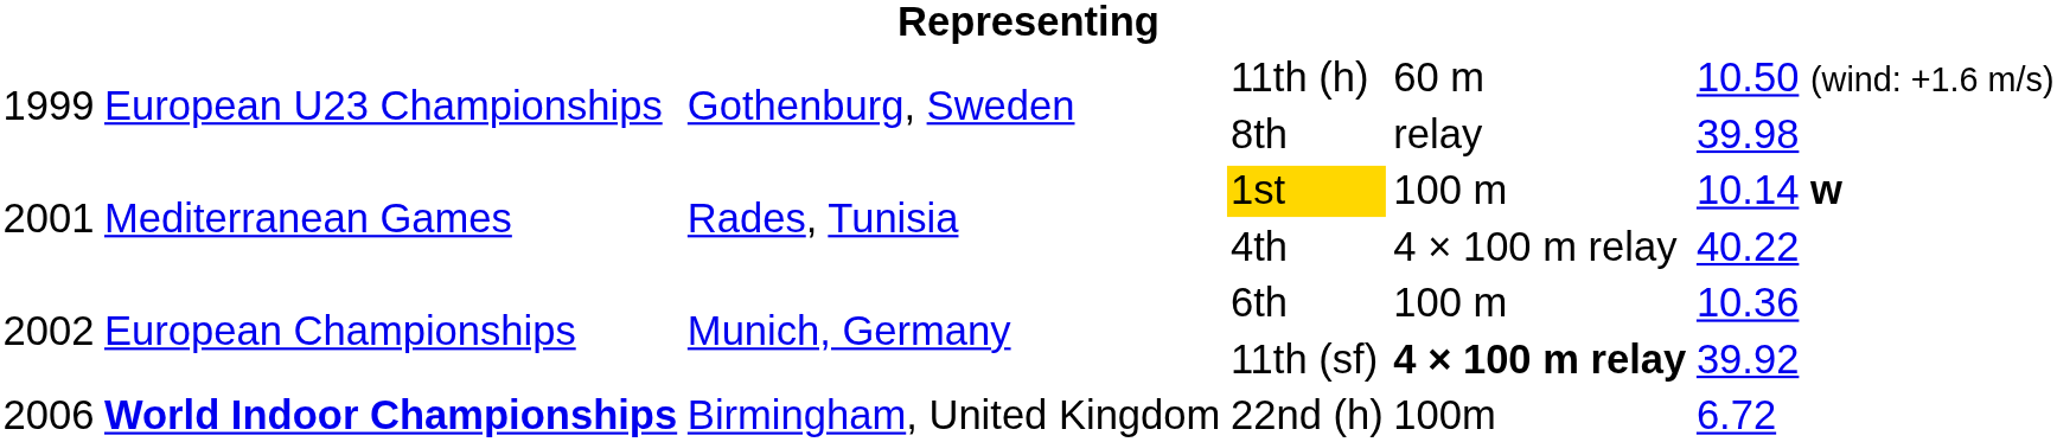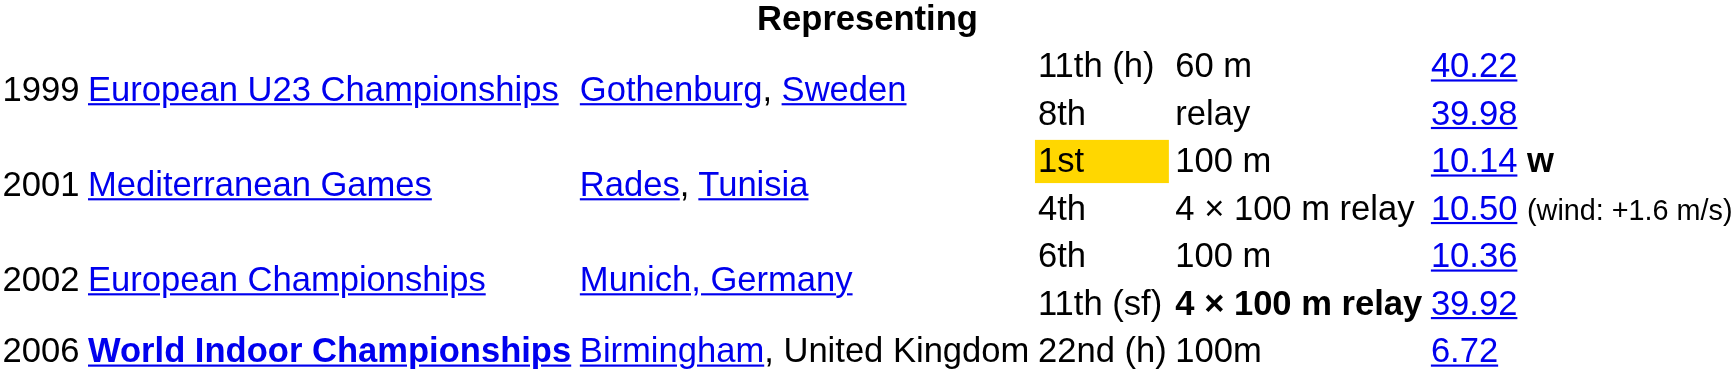11th (h) | column 6: 10.50 (wind: +1.6 m/s) -> 40.22
4th | column 6: 40.22 -> 10.50 (wind: +1.6 m/s)
